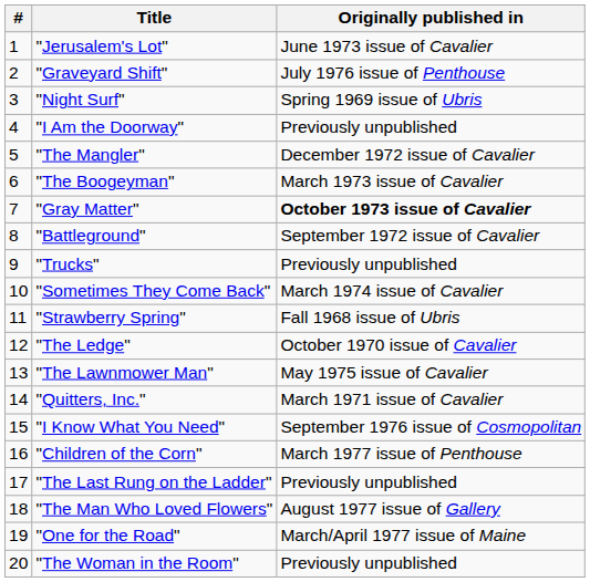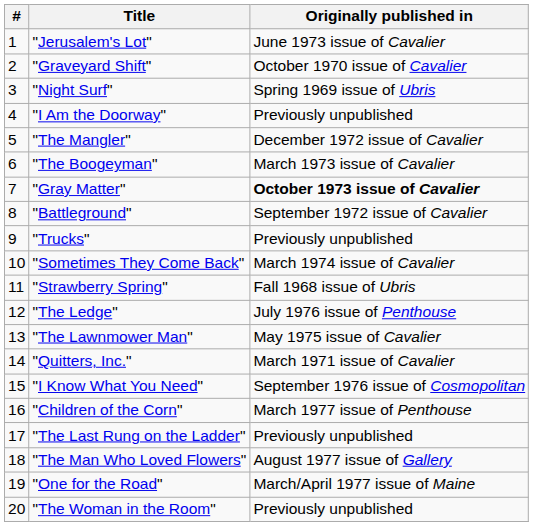"Graveyard Shift" | Originally published in: July 1976 issue of Penthouse -> October 1970 issue of Cavalier
"The Ledge" | Originally published in: October 1970 issue of Cavalier -> July 1976 issue of Penthouse
